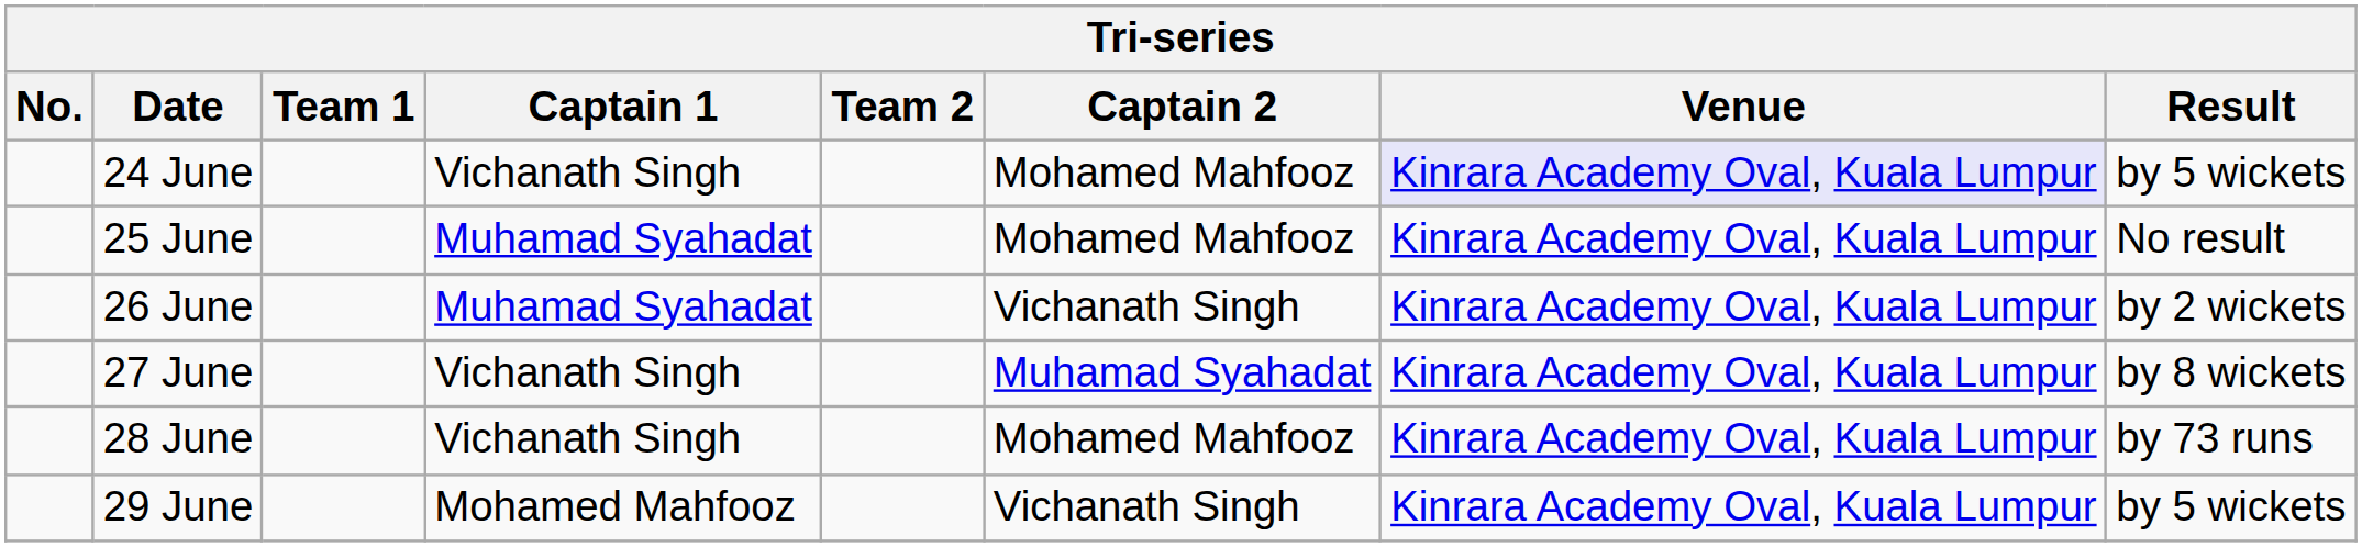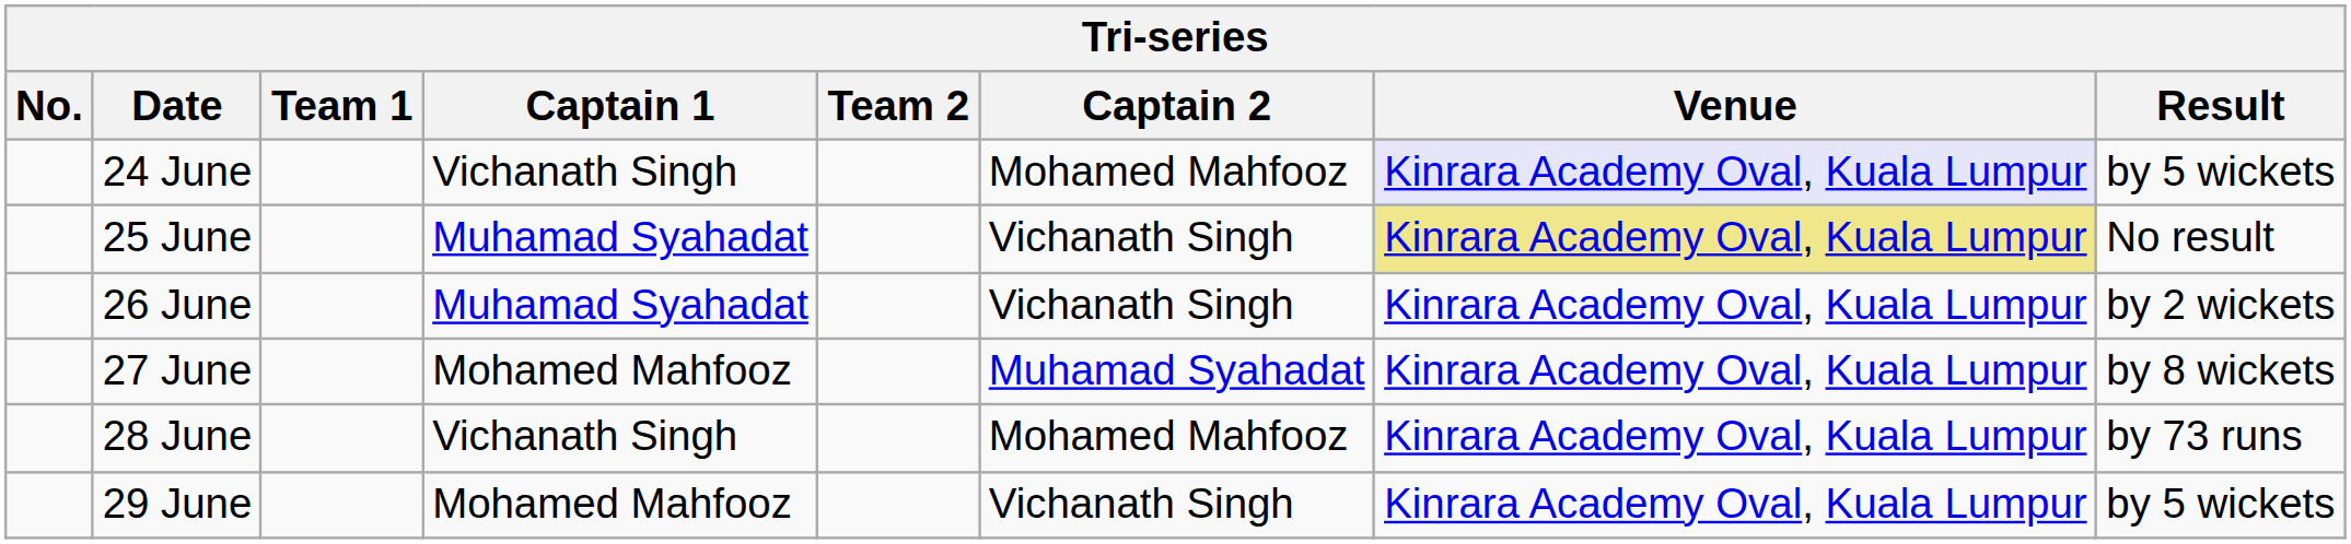25 June | Captain 2: Mohamed Mahfooz -> Vichanath Singh
25 June | Venue: no background -> khaki background
27 June | Captain 1: Vichanath Singh -> Mohamed Mahfooz
